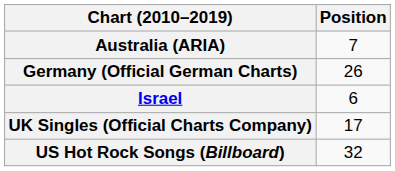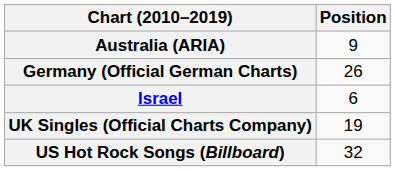Australia (ARIA) | Position: 7 -> 9
UK Singles (Official Charts Company) | Position: 17 -> 19
